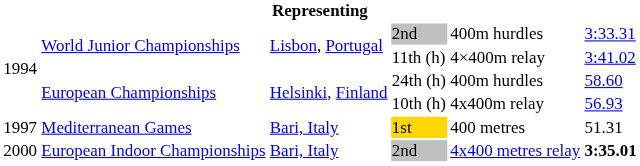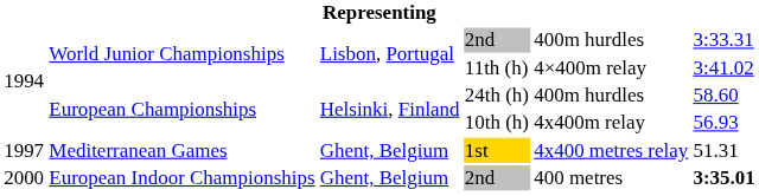1st | column 3: Bari, Italy -> Ghent, Belgium
1st | column 5: 400 metres -> 4x400 metres relay
European Indoor Championships / 2nd | column 3: Bari, Italy -> Ghent, Belgium
European Indoor Championships / 2nd | column 5: 4x400 metres relay -> 400 metres
